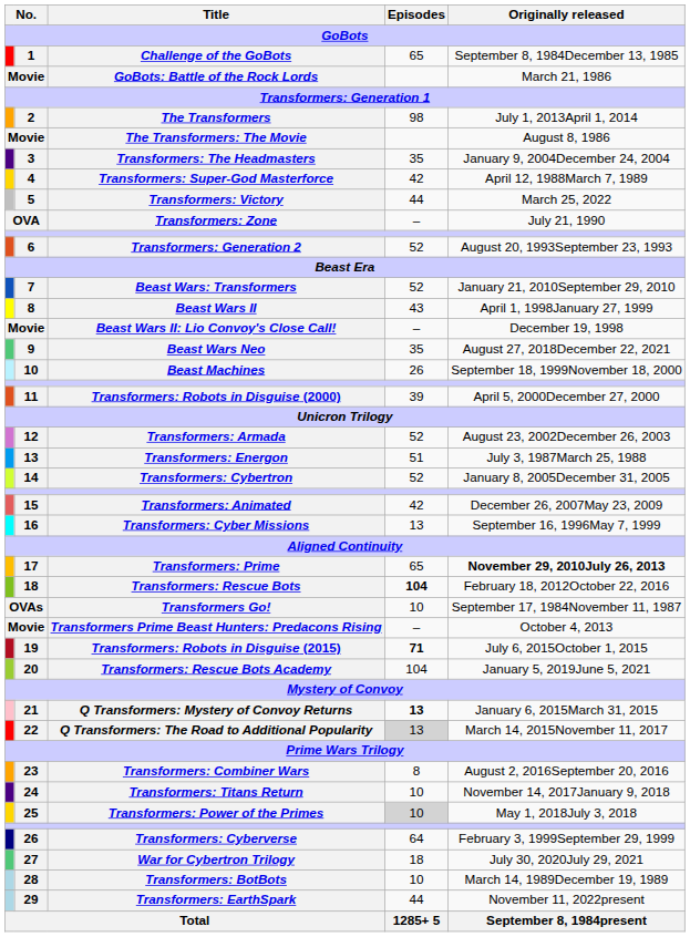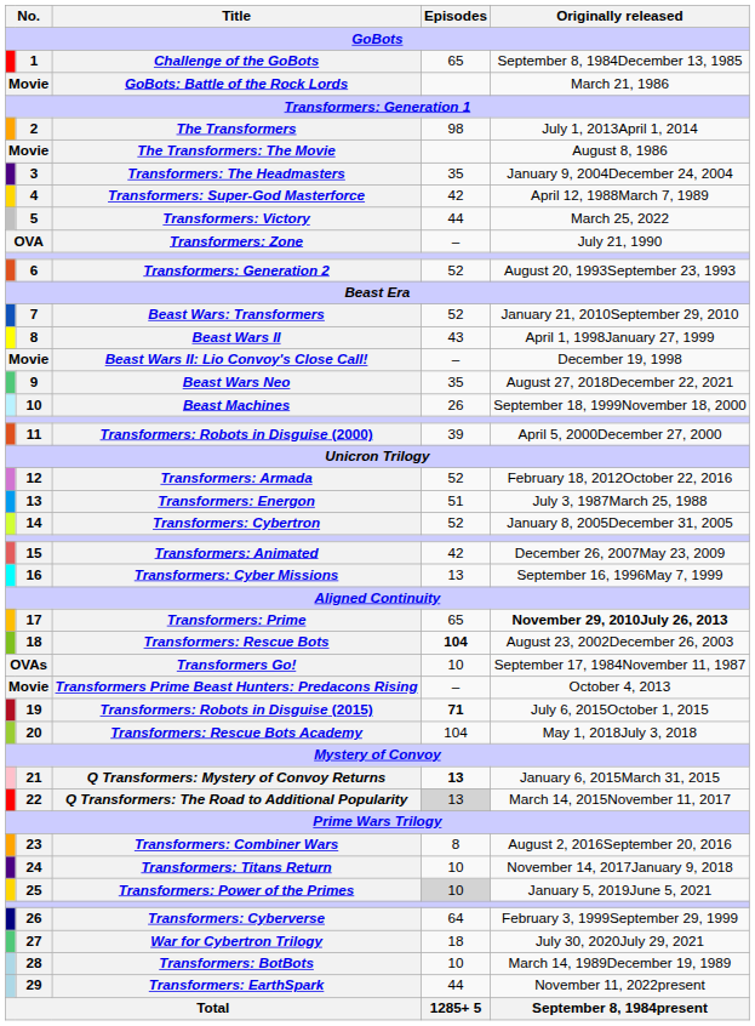Transformers: Armada | Originally released: August 23, 2002December 26, 2003 -> February 18, 2012October 22, 2016
Transformers: Rescue Bots | Originally released: February 18, 2012October 22, 2016 -> August 23, 2002December 26, 2003
Transformers: Rescue Bots Academy | Originally released: January 5, 2019June 5, 2021 -> May 1, 2018July 3, 2018
Transformers: Power of the Primes | Originally released: May 1, 2018July 3, 2018 -> January 5, 2019June 5, 2021
